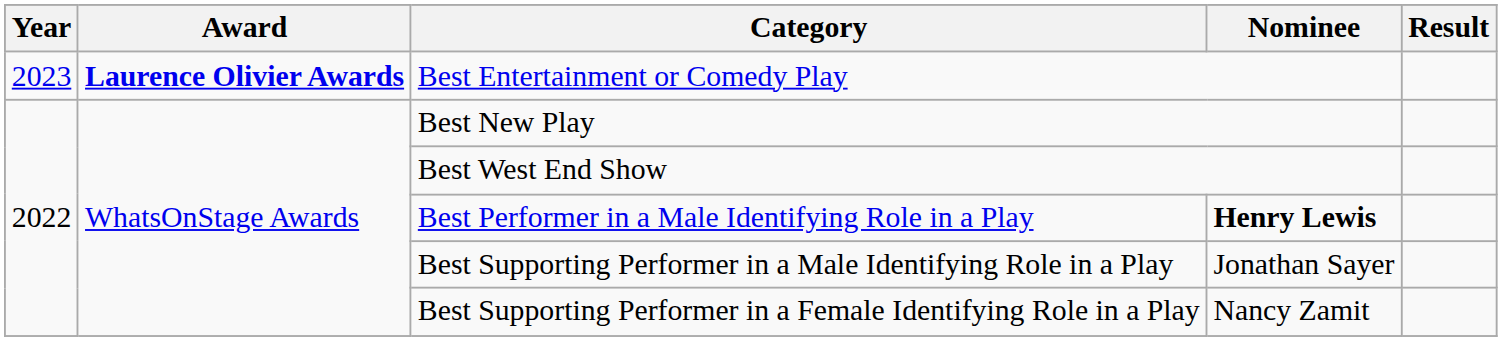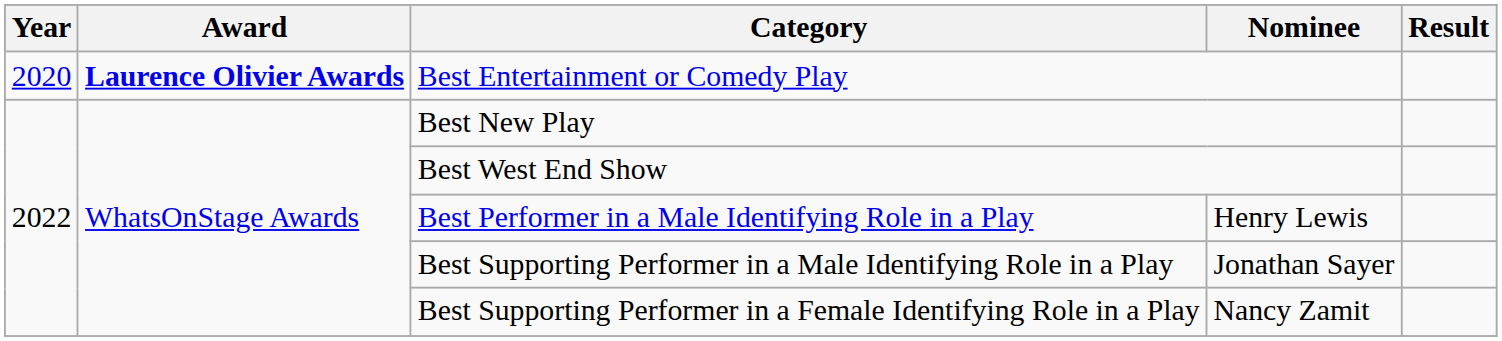Best Entertainment or Comedy Play | Year: 2023 -> 2020
Best Performer in a Male Identifying Role in a Play | Nominee: bold -> normal
